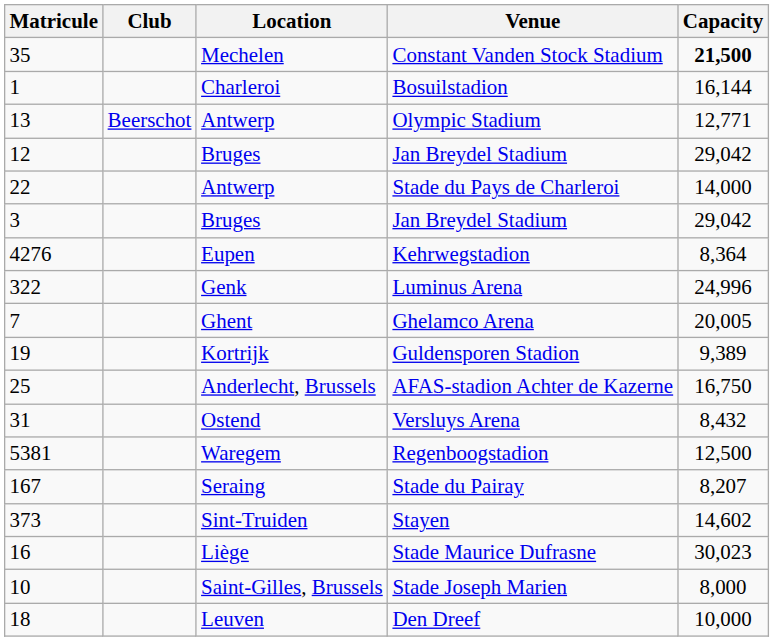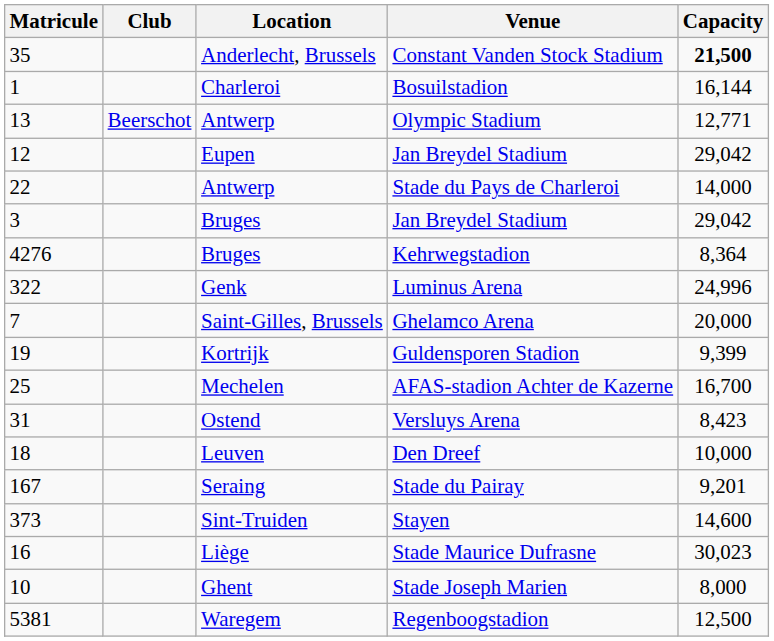Constant Vanden Stock Stadium | Location: Mechelen -> Anderlecht, Brussels
12 / Jan Breydel Stadium | Location: Bruges -> Eupen
Kehrwegstadion | Location: Eupen -> Bruges
Ghelamco Arena | Location: Ghent -> Saint-Gilles, Brussels
Ghelamco Arena | Capacity: 20,005 -> 20,000
Guldensporen Stadion | Capacity: 9,389 -> 9,399
AFAS-stadion Achter de Kazerne | Location: Anderlecht, Brussels -> Mechelen
AFAS-stadion Achter de Kazerne | Capacity: 16,750 -> 16,700
Versluys Arena | Capacity: 8,432 -> 8,423
rows swapped: Den Dreef <-> Regenboogstadion
Stade du Pairay | Capacity: 8,207 -> 9,201
Stayen | Capacity: 14,602 -> 14,600
Stade Joseph Marien | Location: Saint-Gilles, Brussels -> Ghent
